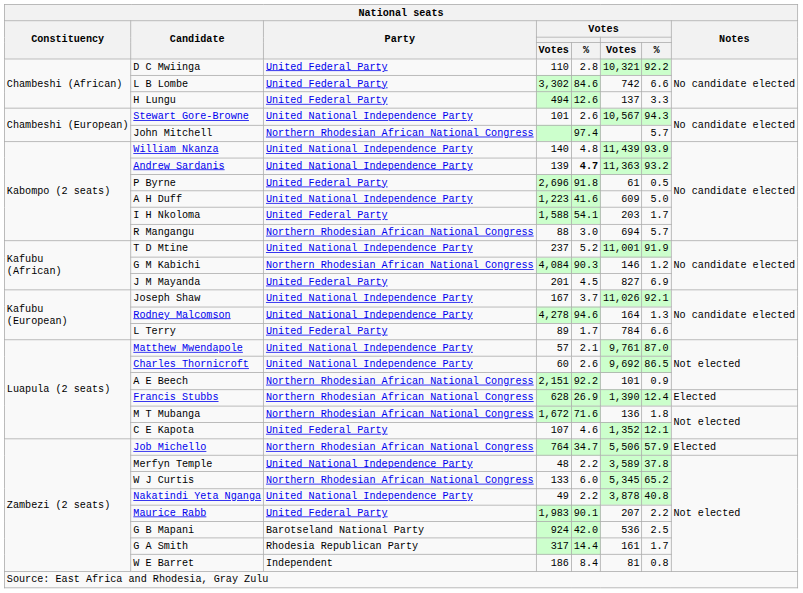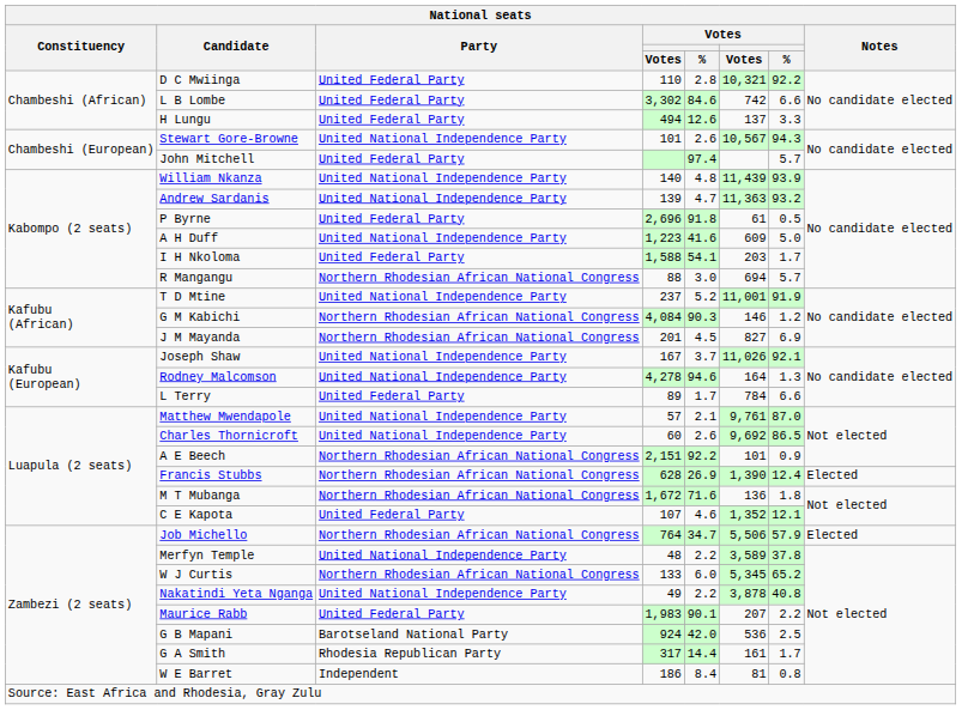John Mitchell | Party: Northern Rhodesian African National Congress -> United Federal Party
Andrew Sardanis | column 5: bold -> normal
J M Mayanda | Party: United Federal Party -> Northern Rhodesian African National Congress
